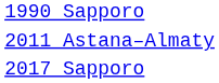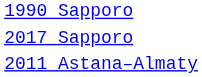rows swapped: 2011 Astana–Almaty <-> 2017 Sapporo
